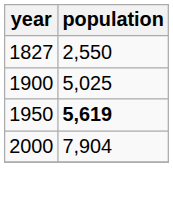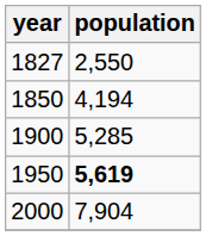+ row: 1850 | 4,194
1900 | population: 5,025 -> 5,285
